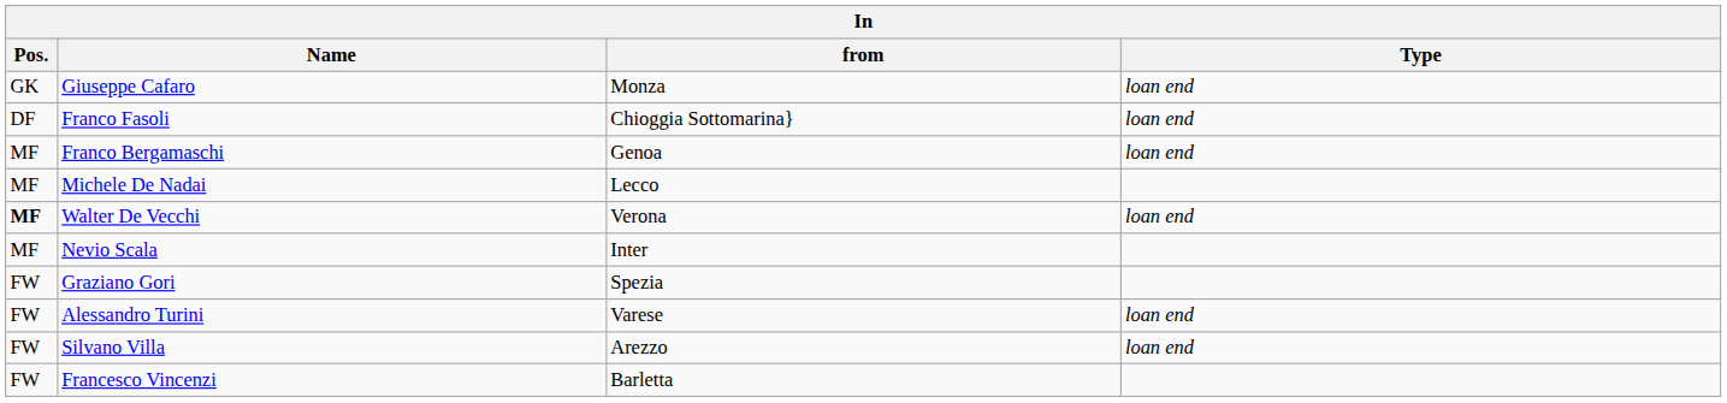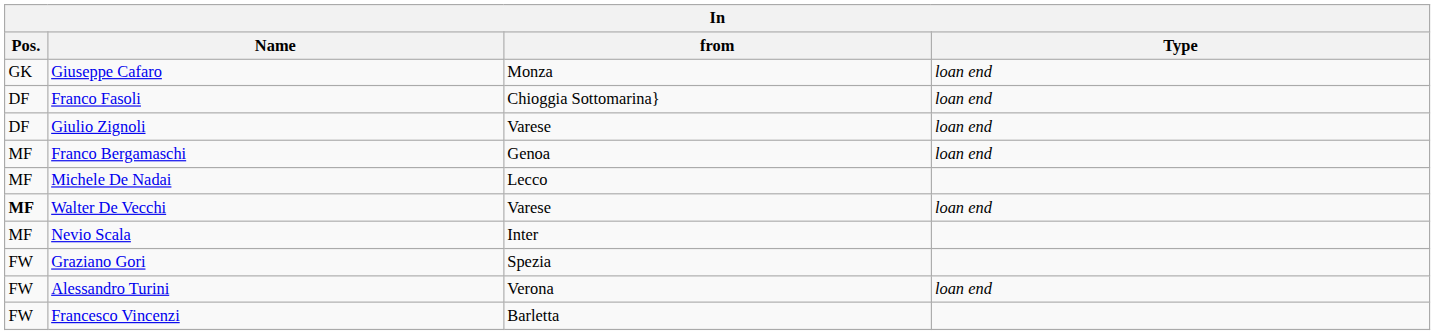+ row: DF | Giulio Zignoli | Varese | loan end
Walter De Vecchi | from: Verona -> Varese
Alessandro Turini | from: Varese -> Verona
- row: FW | Silvano Villa | Arezzo | loan end
